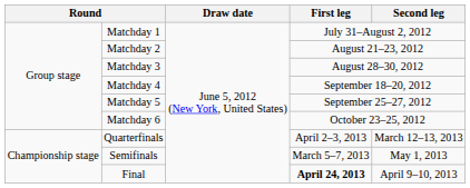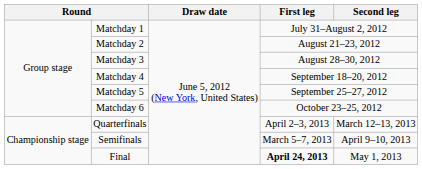Semifinals | Second leg: May 1, 2013 -> April 9–10, 2013
Final | Second leg: April 9–10, 2013 -> May 1, 2013
